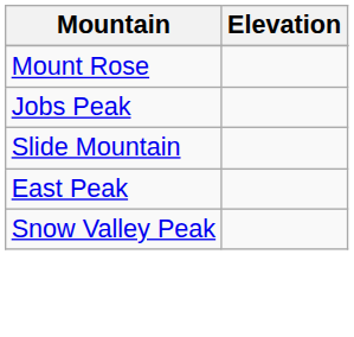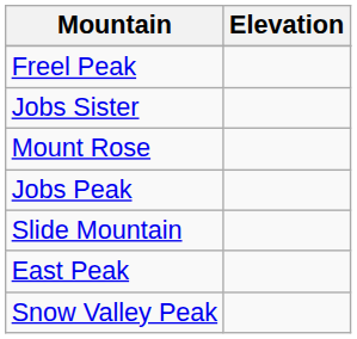+ row: Freel Peak
+ row: Jobs Sister
